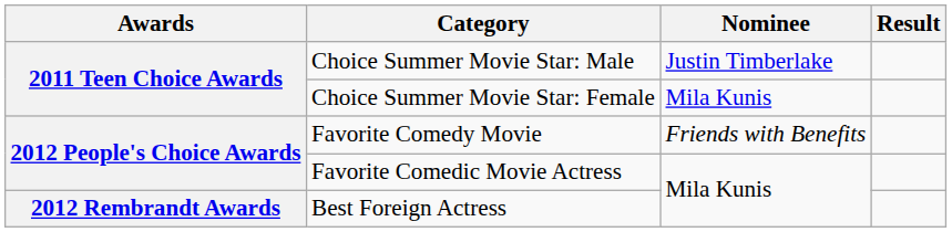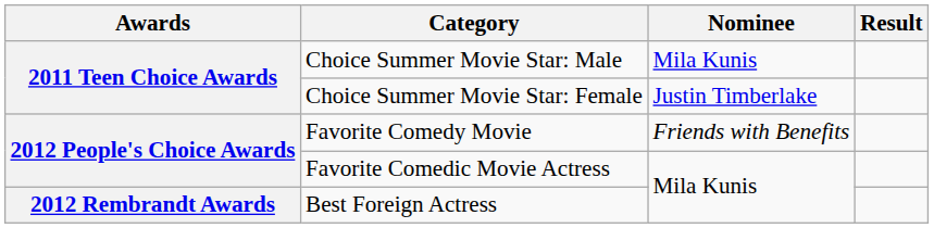Choice Summer Movie Star: Male | Nominee: Justin Timberlake -> Mila Kunis
Choice Summer Movie Star: Female | Nominee: Mila Kunis -> Justin Timberlake
